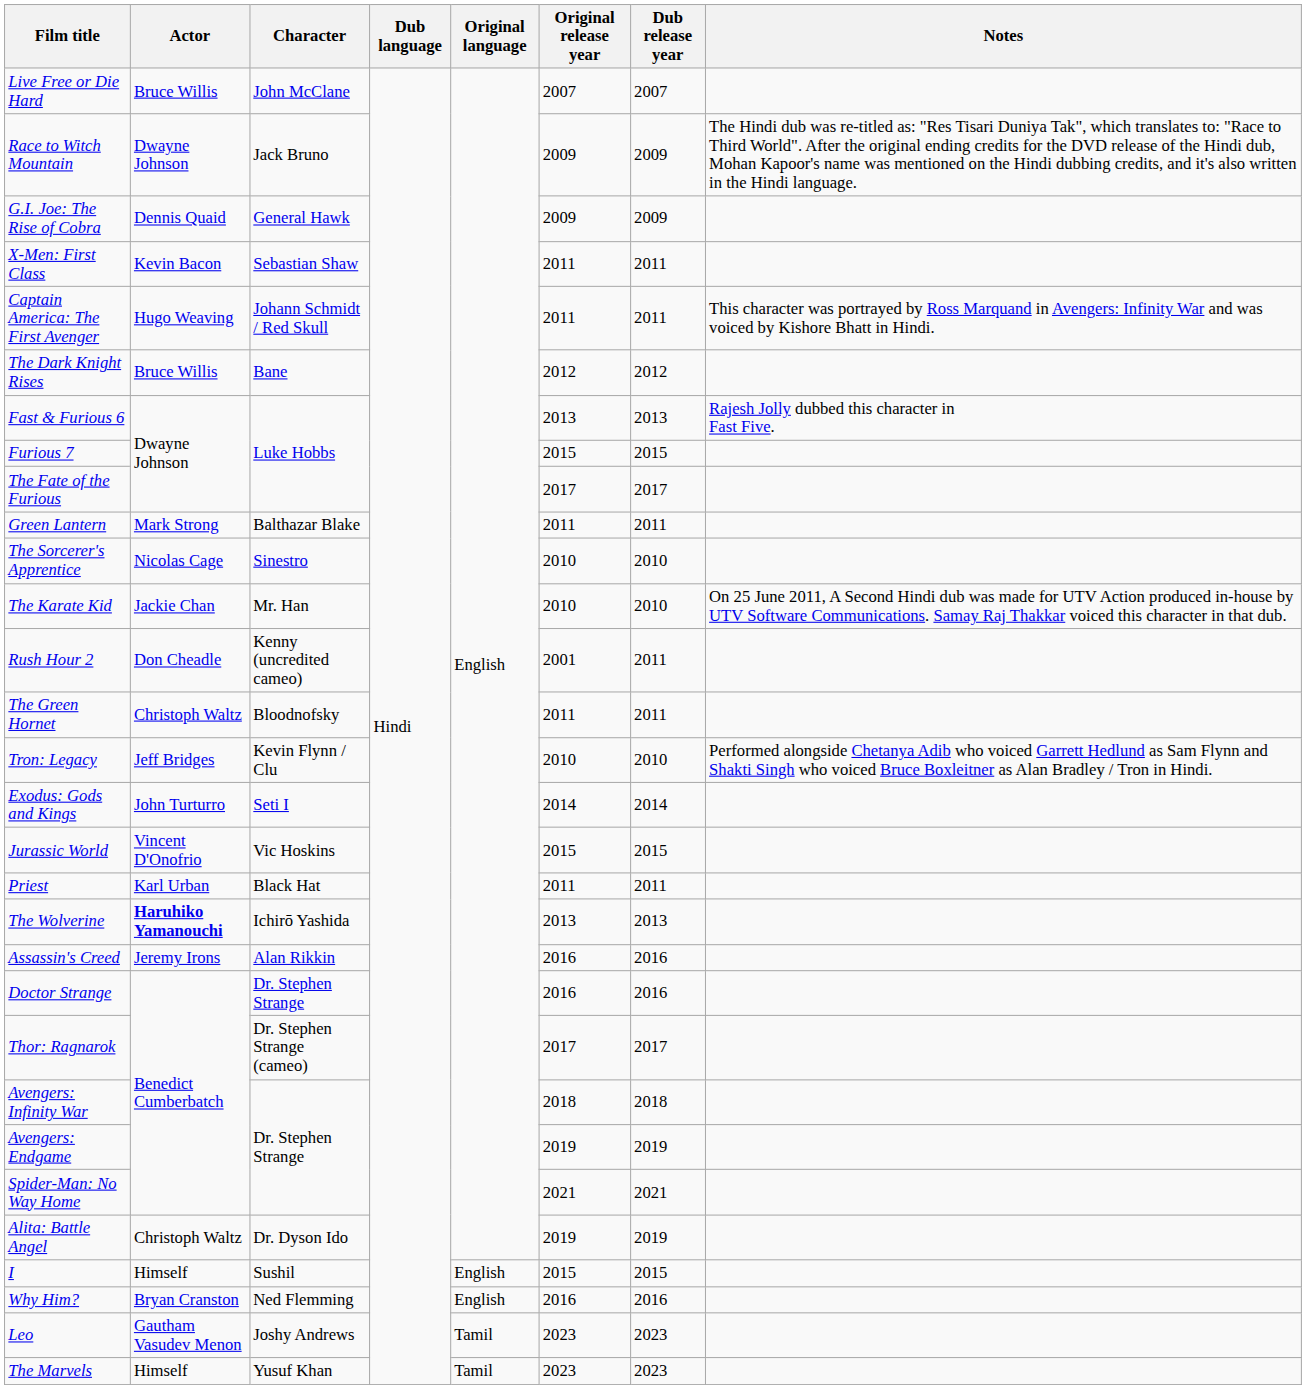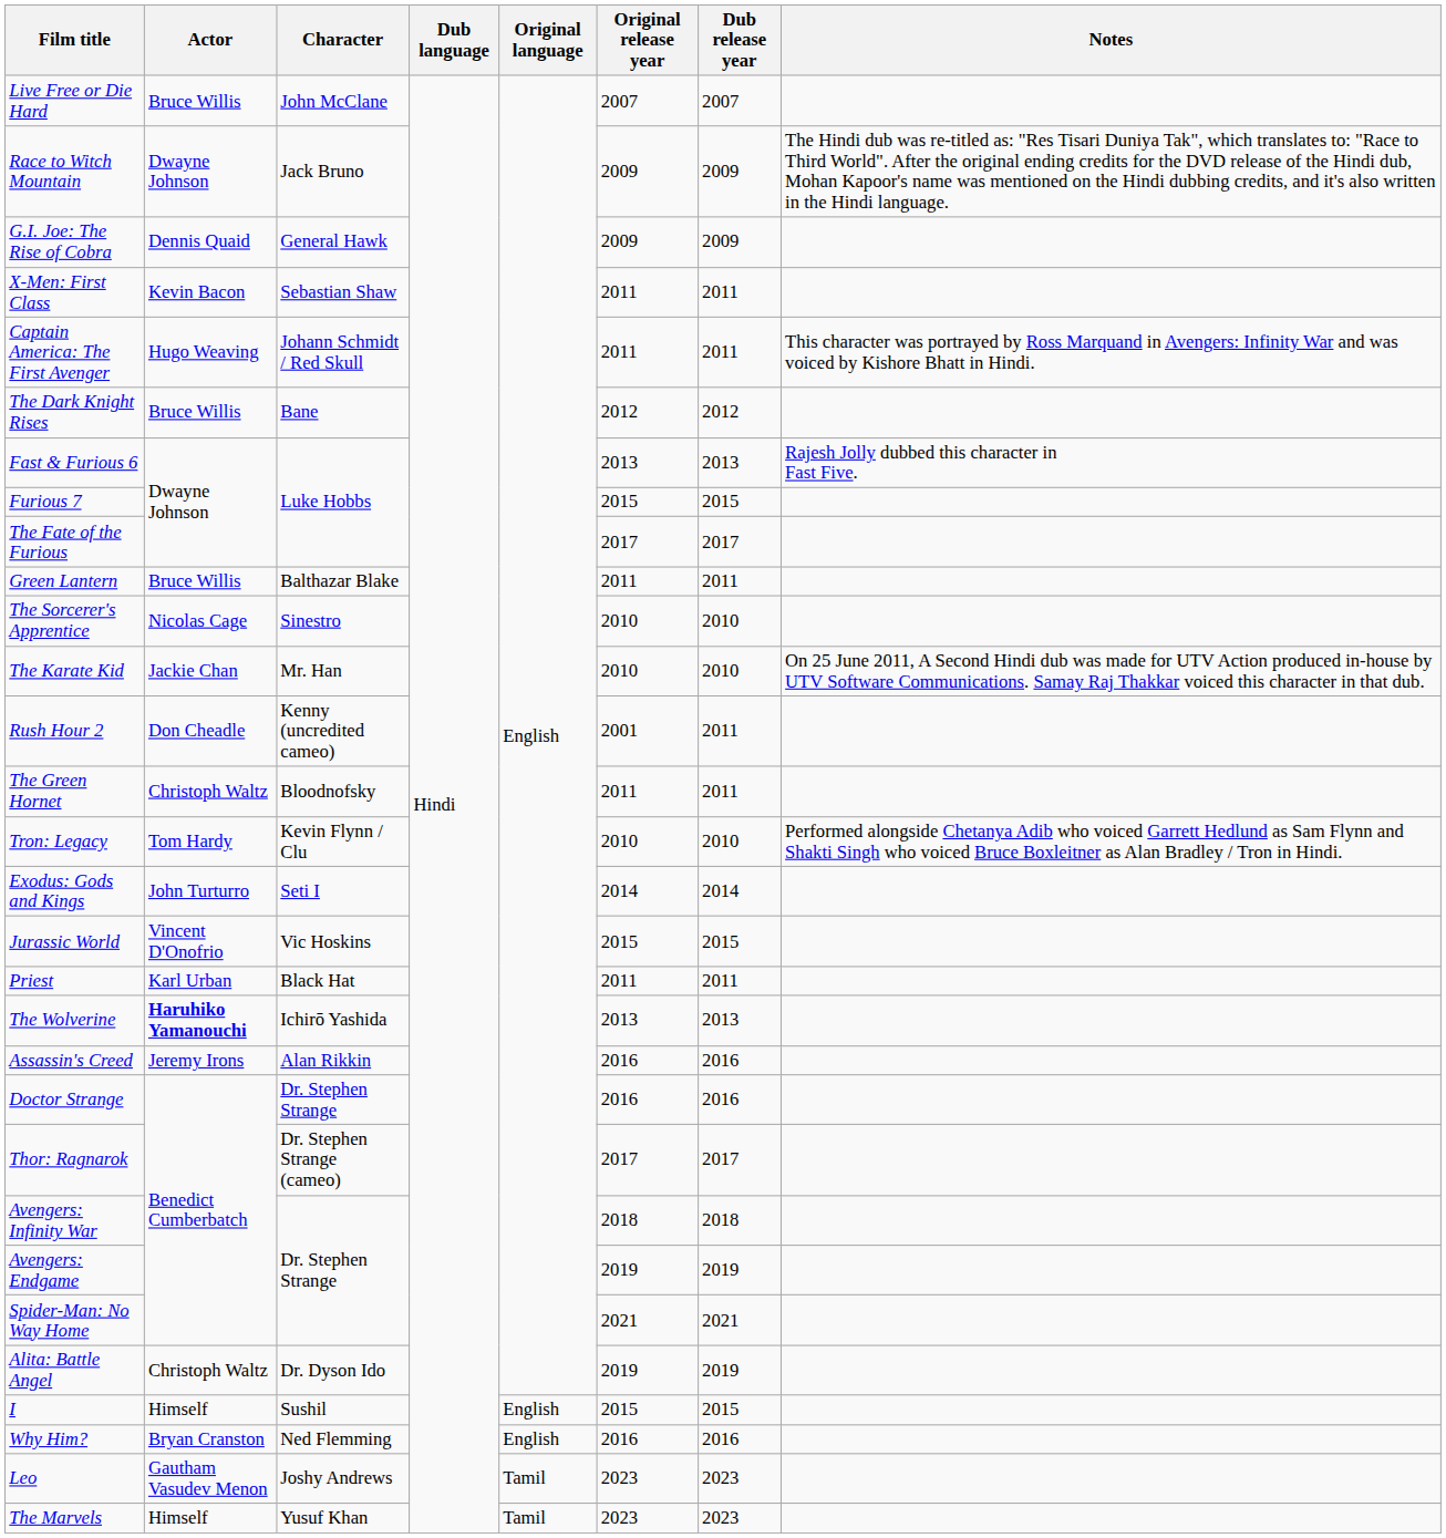Green Lantern | Actor: Mark Strong -> Bruce Willis
Tron: Legacy | Actor: Jeff Bridges -> Tom Hardy
